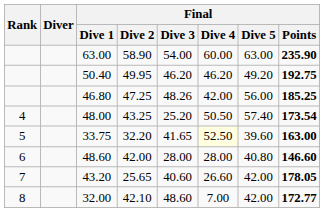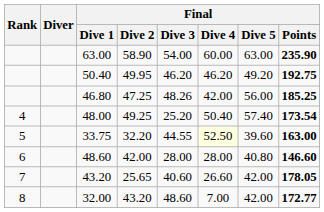48.00 | Final / Dive 2: 43.25 -> 49.25
48.00 | Final / Dive 4: 50.50 -> 50.40
33.75 | Final / Dive 3: 41.65 -> 44.55
32.00 | Final / Dive 2: 42.10 -> 43.20
